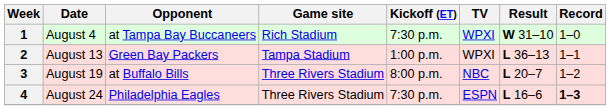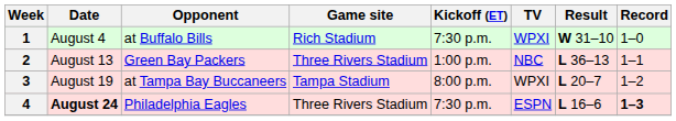1 | Opponent: at Tampa Bay Buccaneers -> at Buffalo Bills
2 | Game site: Tampa Stadium -> Three Rivers Stadium
2 | TV: WPXI -> NBC
3 | Opponent: at Buffalo Bills -> at Tampa Bay Buccaneers
3 | Game site: Three Rivers Stadium -> Tampa Stadium
3 | TV: NBC -> WPXI
4 | Date: normal -> bold
